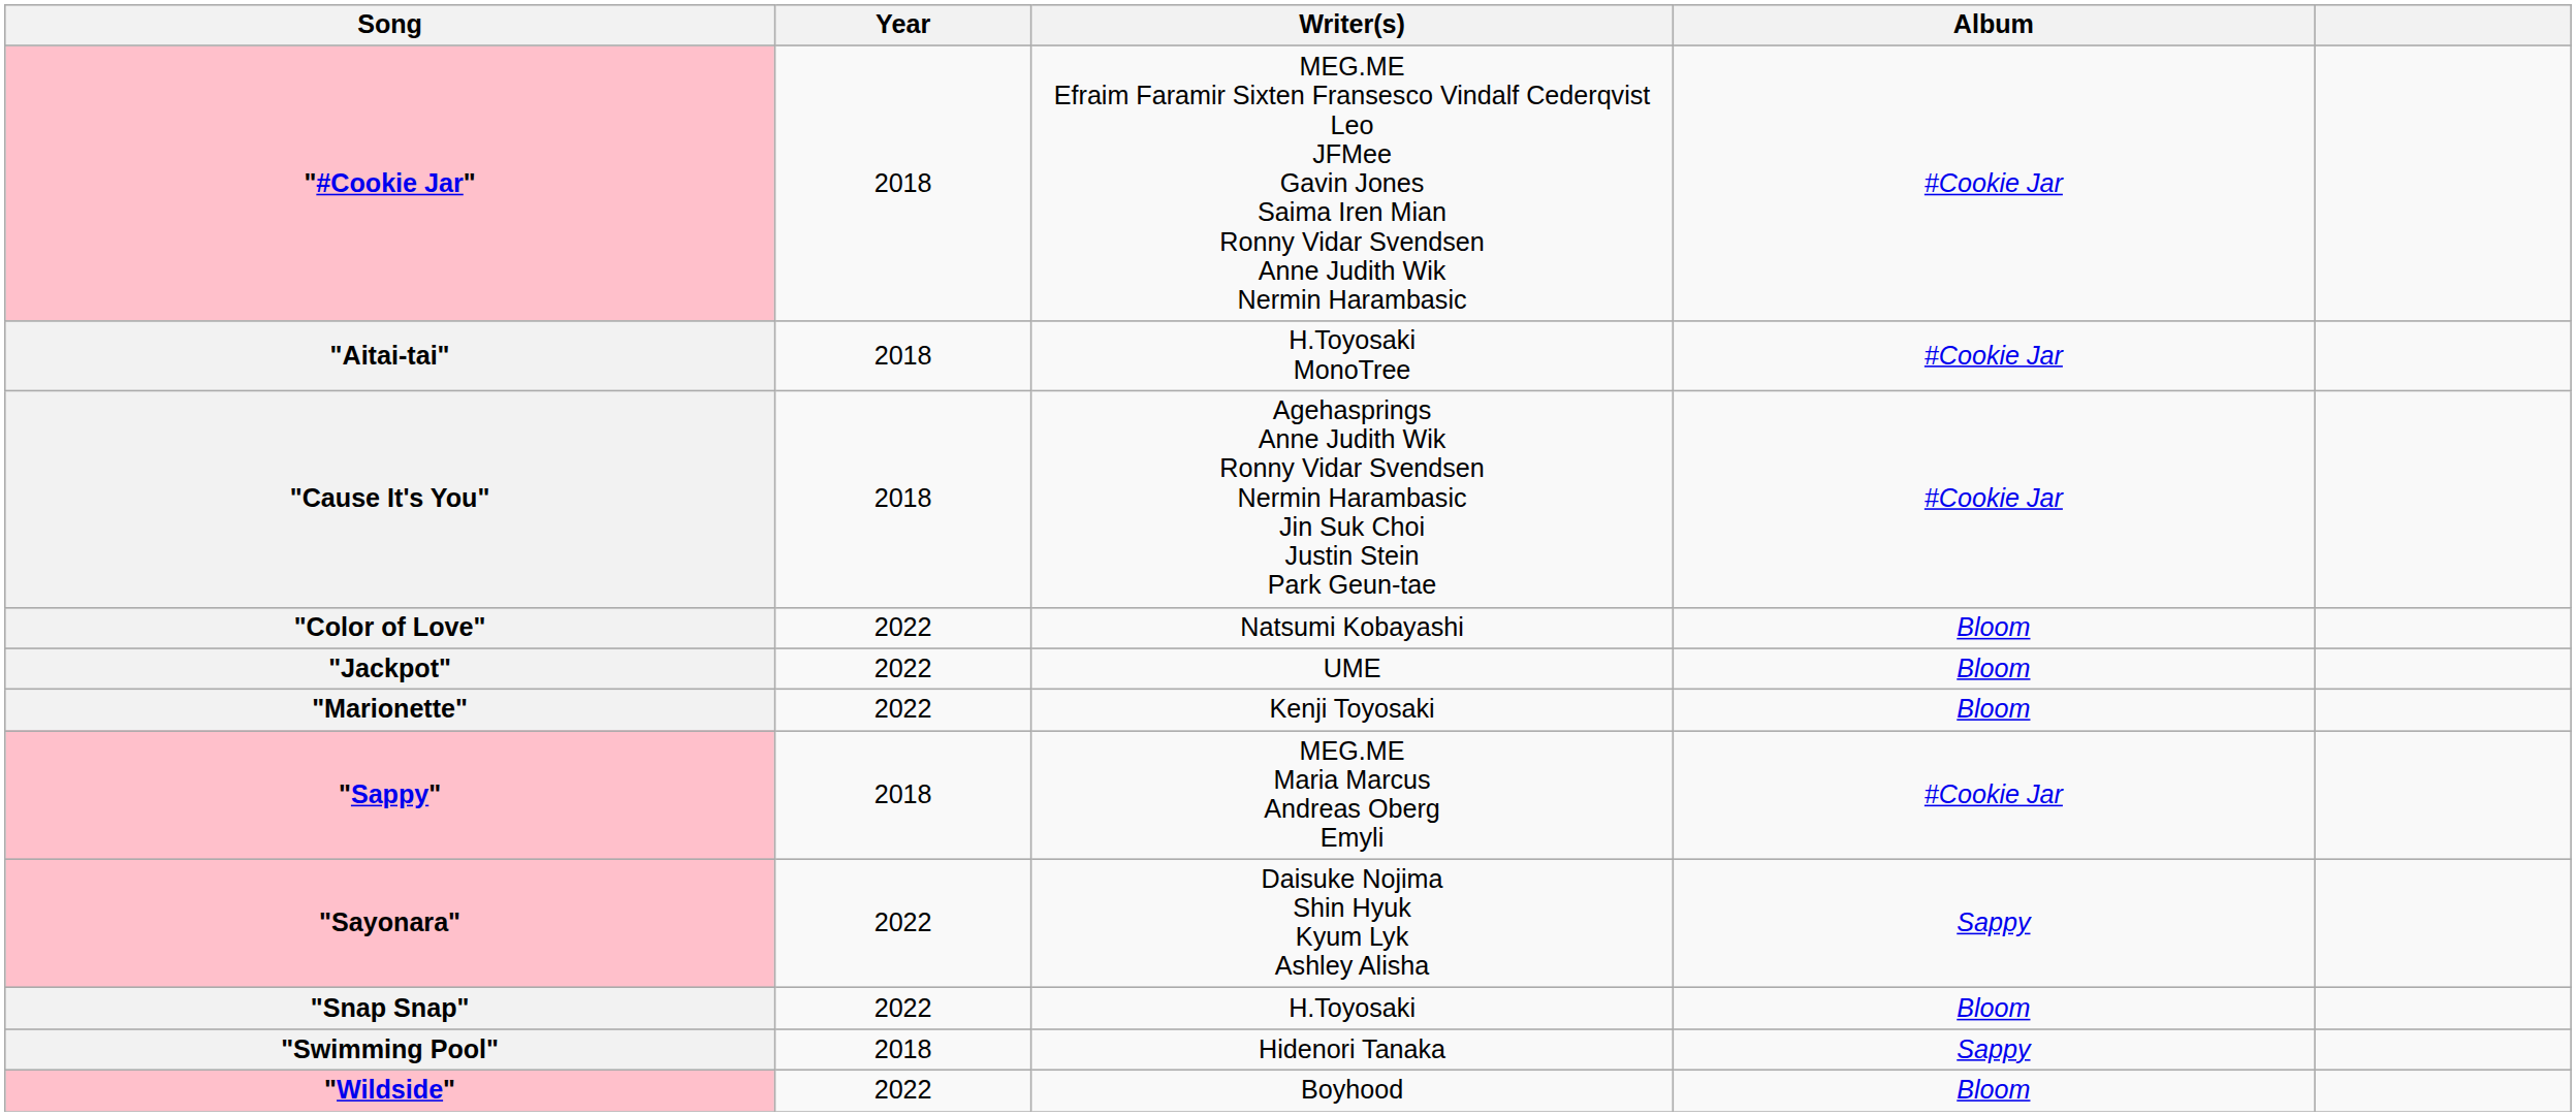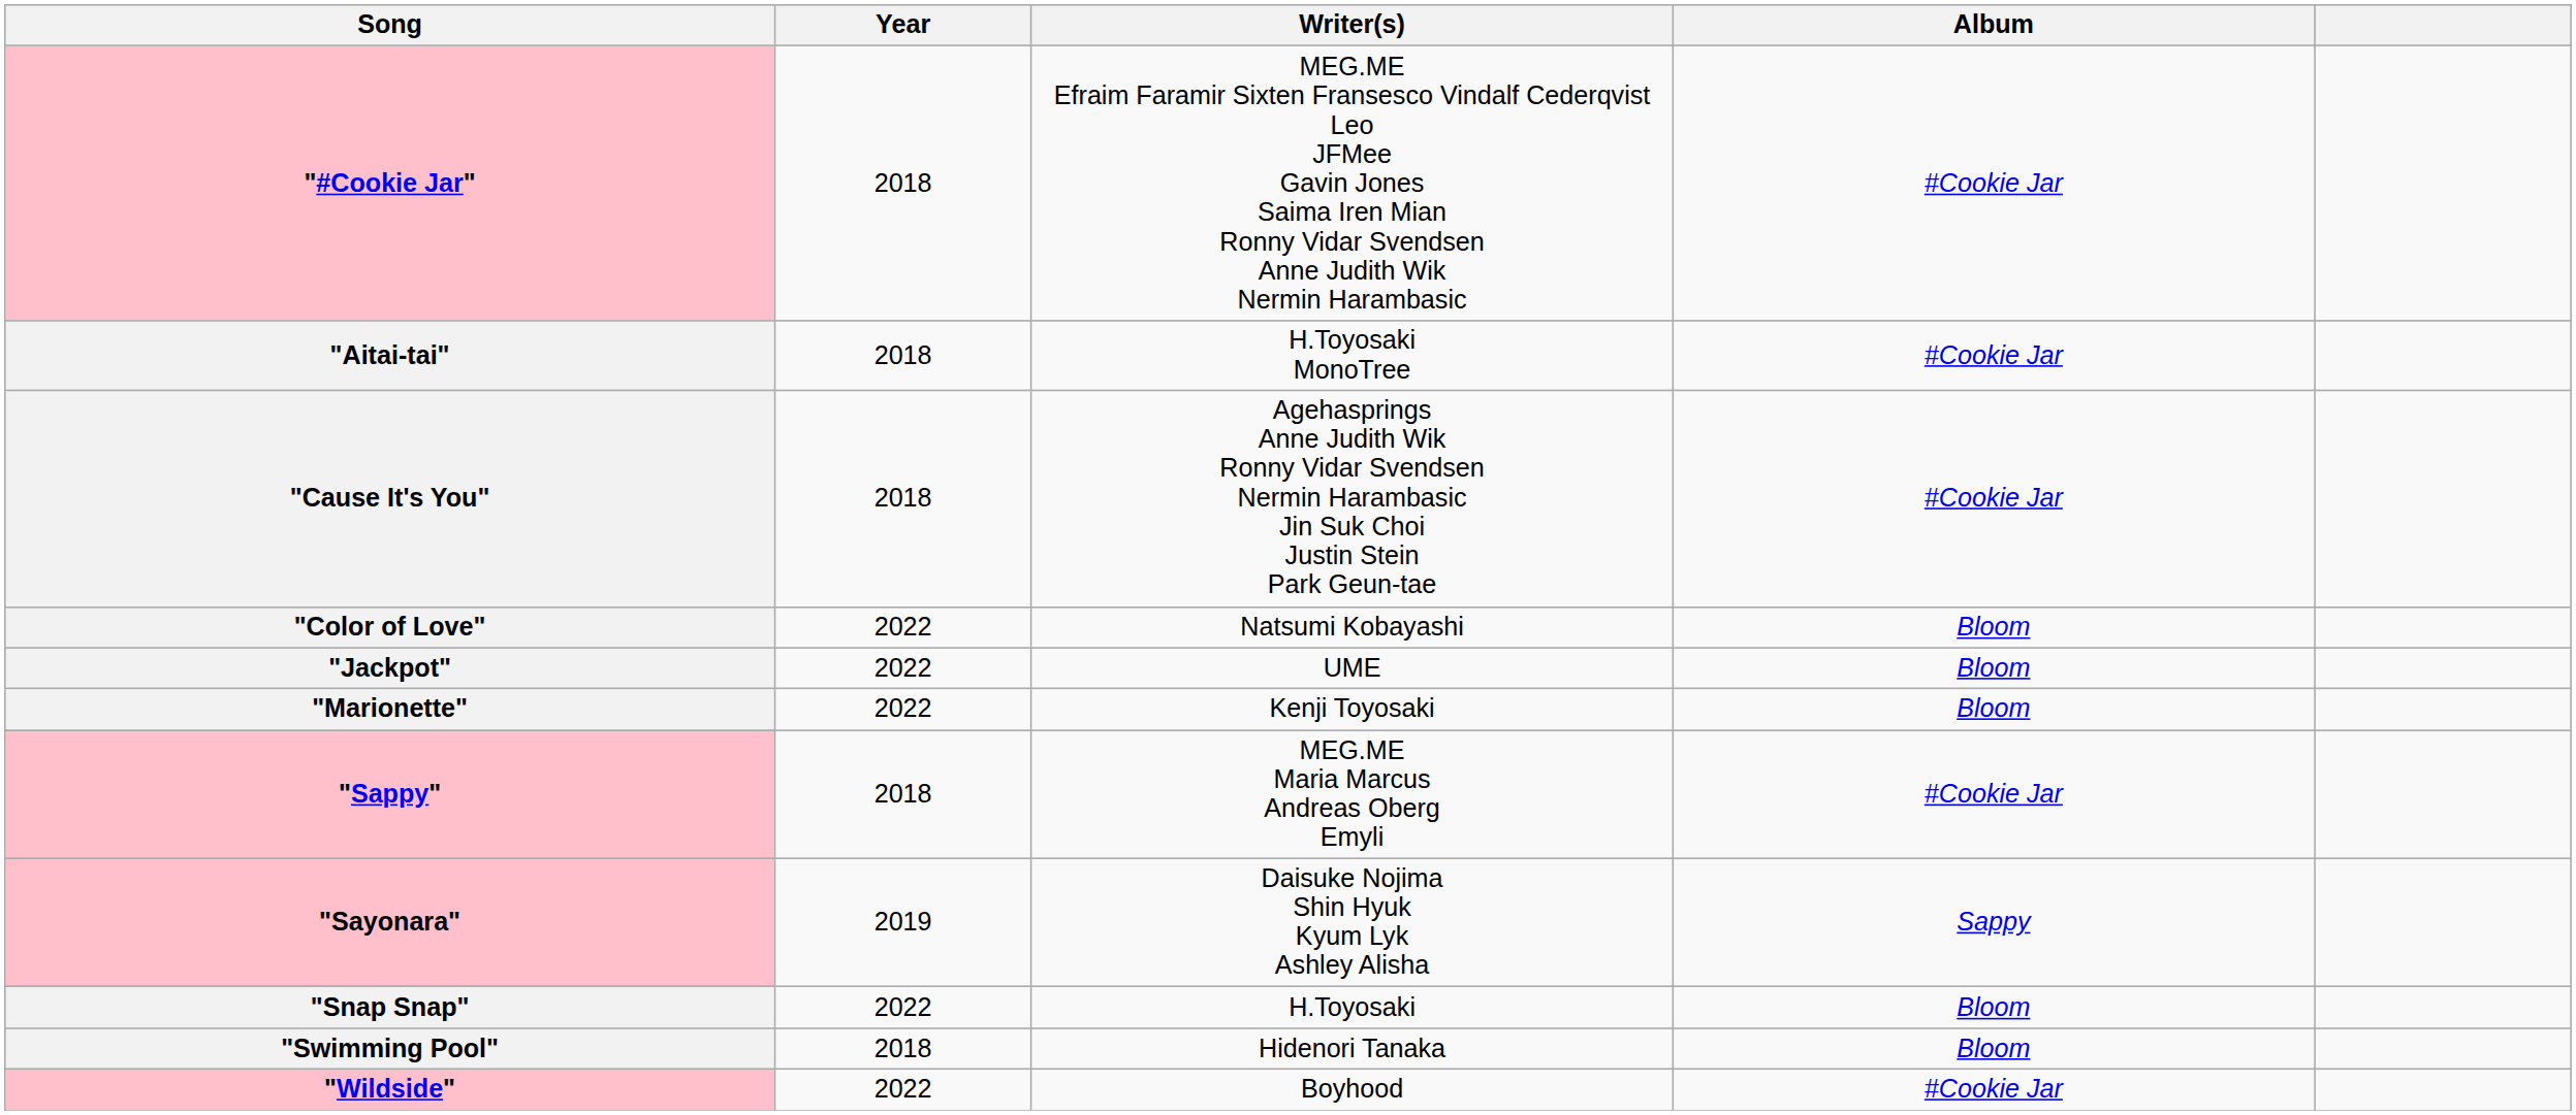"Sayonara" | Year: 2022 -> 2019
"Swimming Pool" | Album: Sappy -> Bloom
"Wildside" | Album: Bloom -> #Cookie Jar
